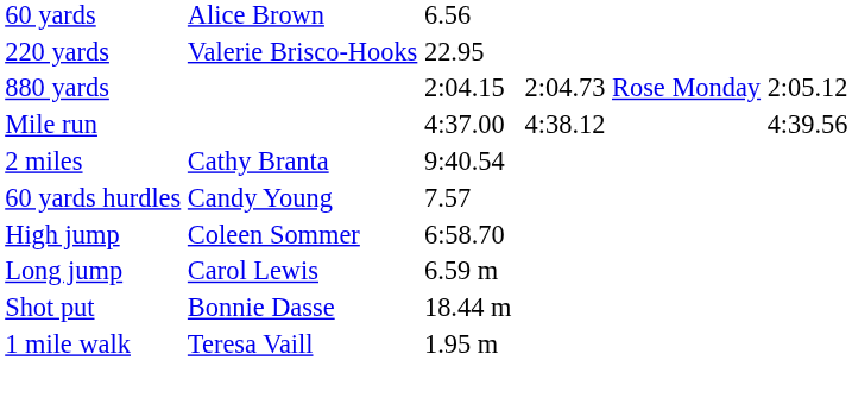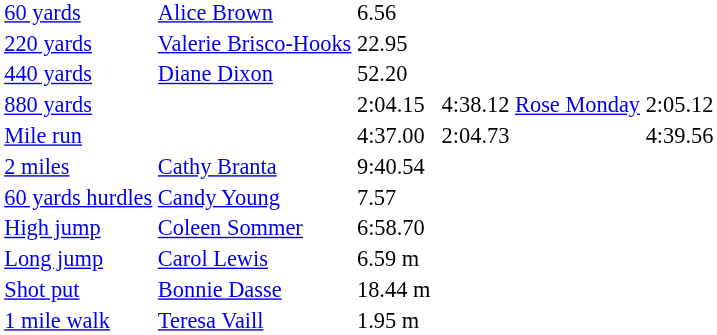+ row: 440 yards | Diane Dixon | 52.20
880 yards | column 5: 2:04.73 -> 4:38.12
Mile run | column 5: 4:38.12 -> 2:04.73
